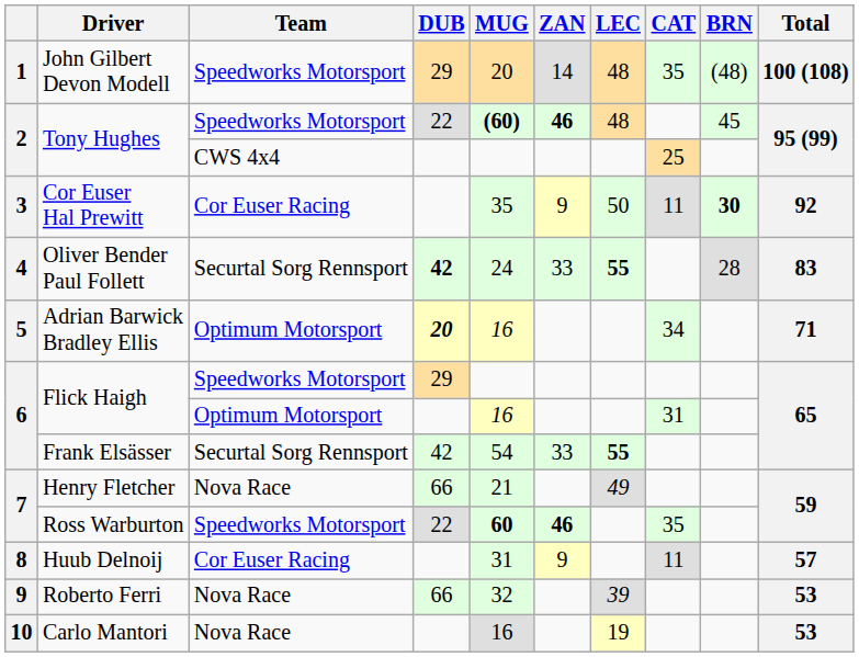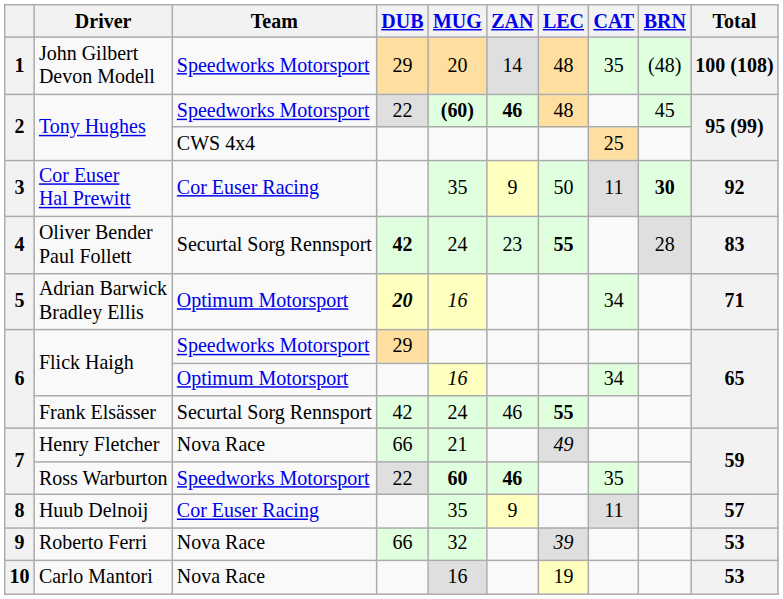Oliver Bender Paul Follett | ZAN: 33 -> 23
Flick Haigh / Optimum Motorsport | CAT: 31 -> 34
Frank Elsässer | MUG: 54 -> 24
Frank Elsässer | ZAN: 33 -> 46
Huub Delnoij | MUG: 31 -> 35
